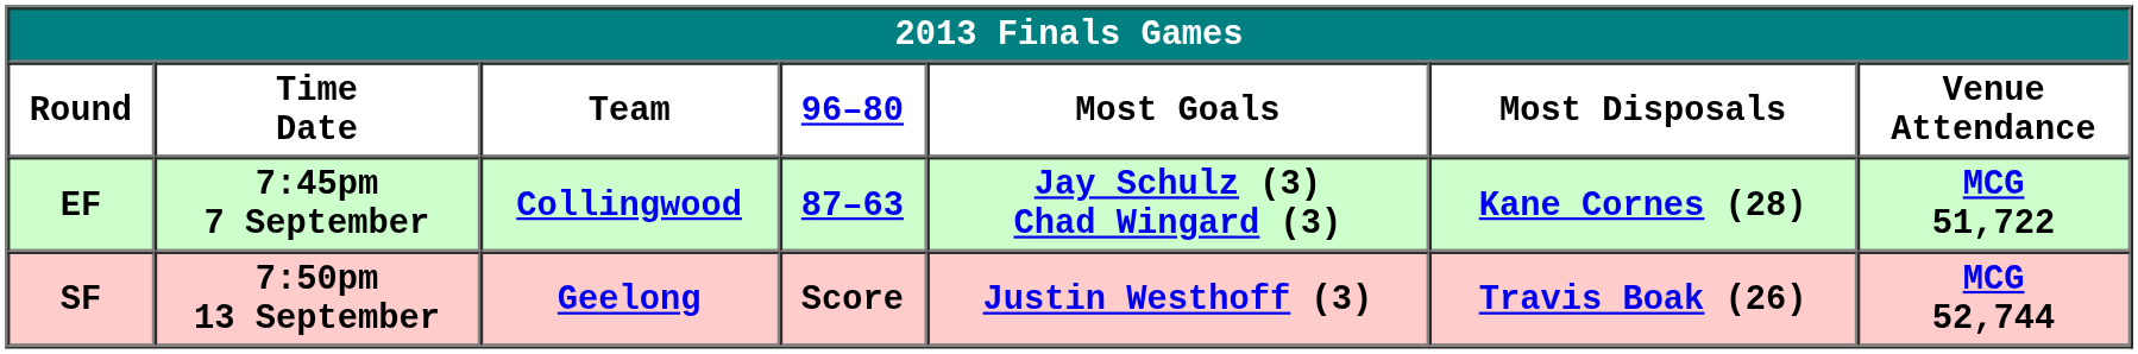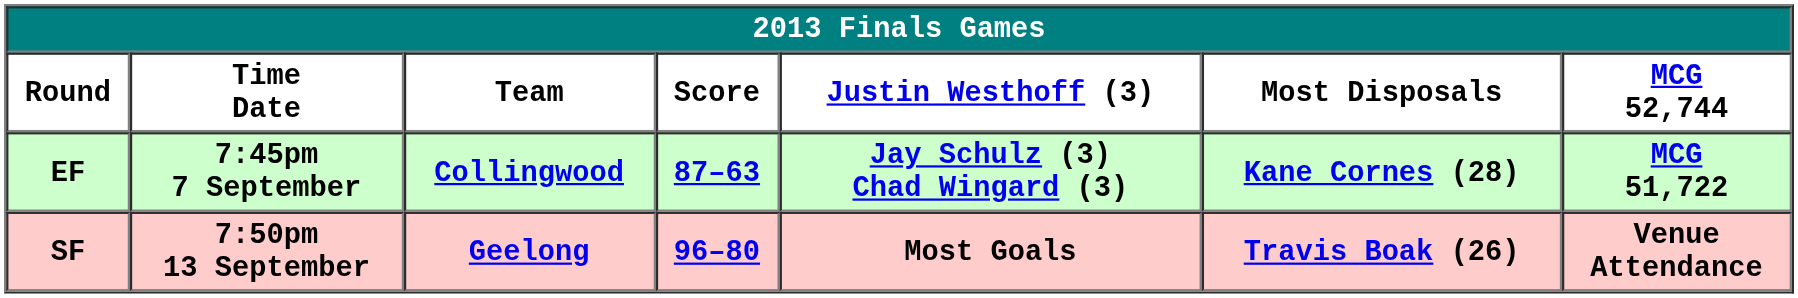Round | column 4: 96–80 -> Score
Round | column 5: Most Goals -> Justin Westhoff (3)
Round | column 7: Venue Attendance -> MCG 52,744
SF | column 4: Score -> 96–80
SF | column 5: Justin Westhoff (3) -> Most Goals
SF | column 7: MCG 52,744 -> Venue Attendance
